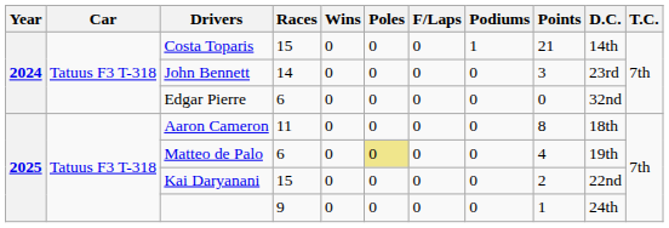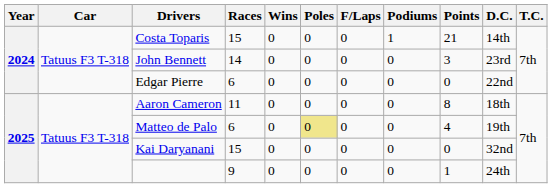Edgar Pierre | D.C.: 32nd -> 22nd
Kai Daryanani | Points: 2 -> 0
Kai Daryanani | D.C.: 22nd -> 32nd
